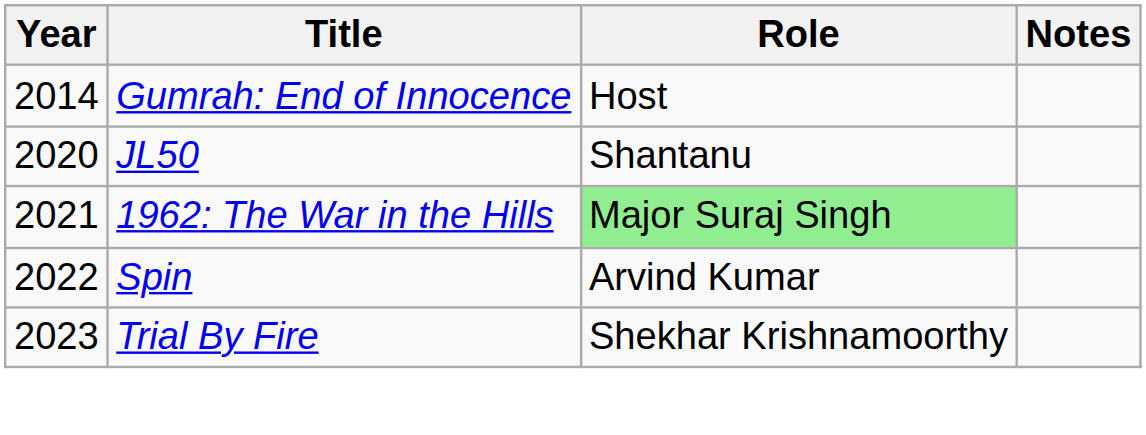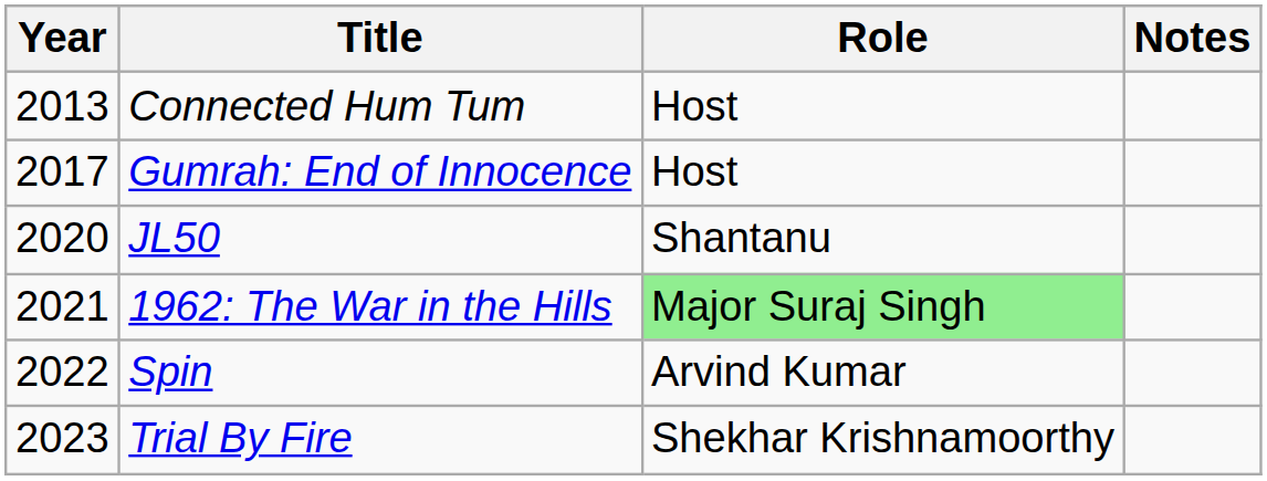+ row: 2013 | Connected Hum Tum | Host
Gumrah: End of Innocence | Year: 2014 -> 2017
